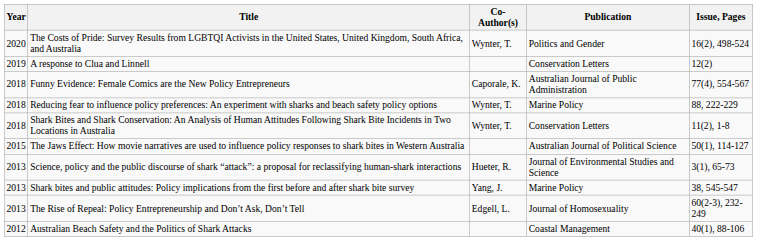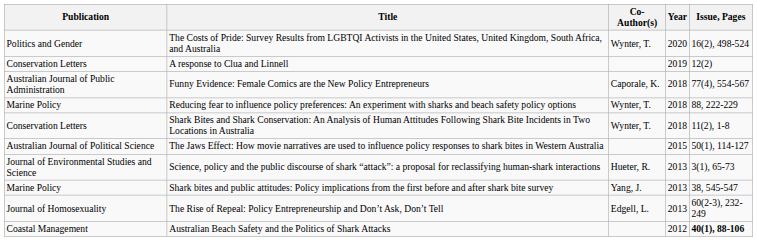columns swapped: Year <-> Publication
Australian Beach Safety and the Politics of Shark Attacks | Issue, Pages: normal -> bold
